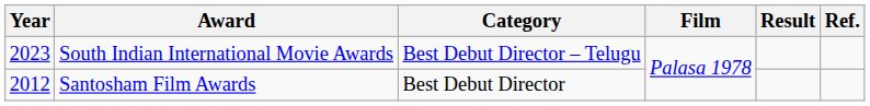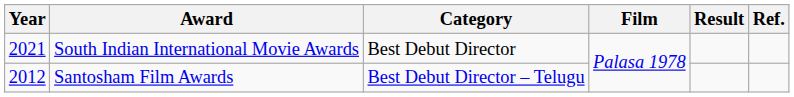South Indian International Movie Awards | Year: 2023 -> 2021
South Indian International Movie Awards | Category: Best Debut Director – Telugu -> Best Debut Director
Santosham Film Awards | Category: Best Debut Director -> Best Debut Director – Telugu
